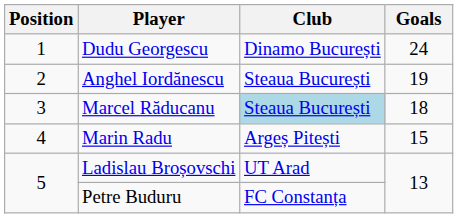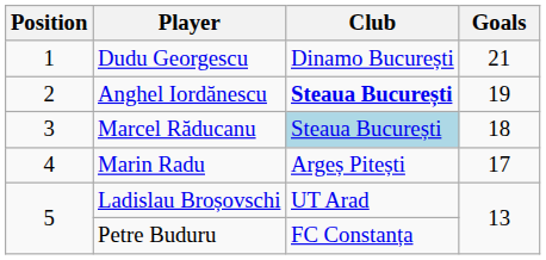Dudu Georgescu | Goals: 24 -> 21
Anghel Iordănescu | Club: normal -> bold
Marin Radu | Goals: 15 -> 17
